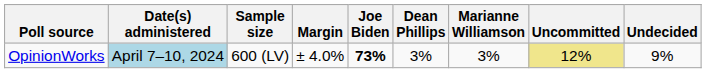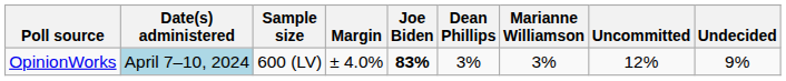OpinionWorks | Joe Biden: 73% -> 83%
OpinionWorks | Uncommitted: khaki background -> no background
